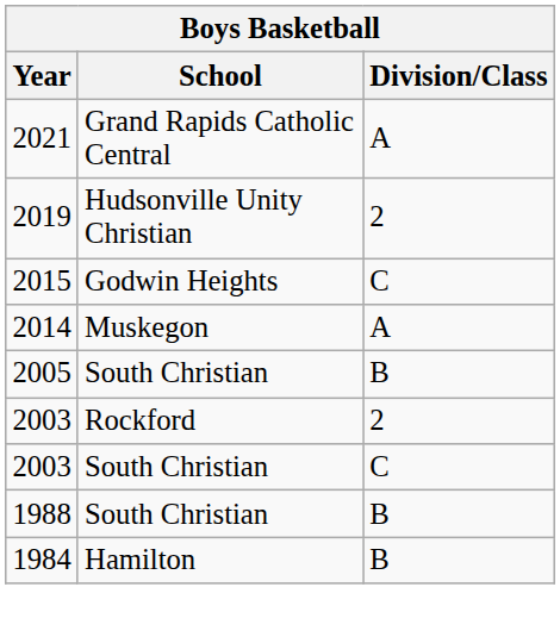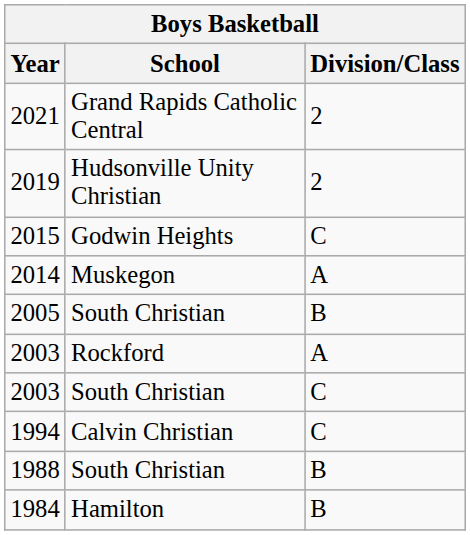2021 | Division/Class: A -> 2
2003 / Rockford | Division/Class: 2 -> A
+ row: 1994 | Calvin Christian | C
